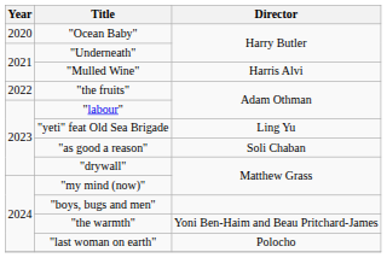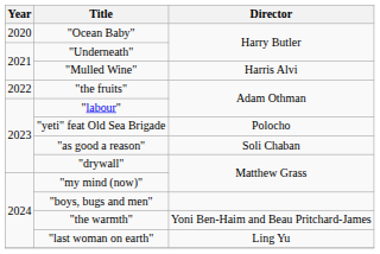"yeti" feat Old Sea Brigade | Director: Ling Yu -> Polocho
"last woman on earth" | Director: Polocho -> Ling Yu
